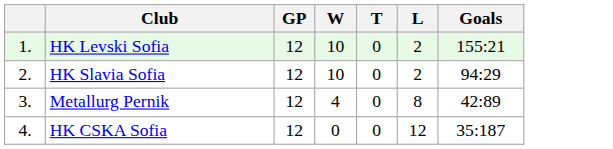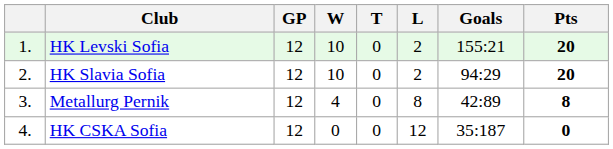+ column: Pts | 20 | 20 | 8 | 0
